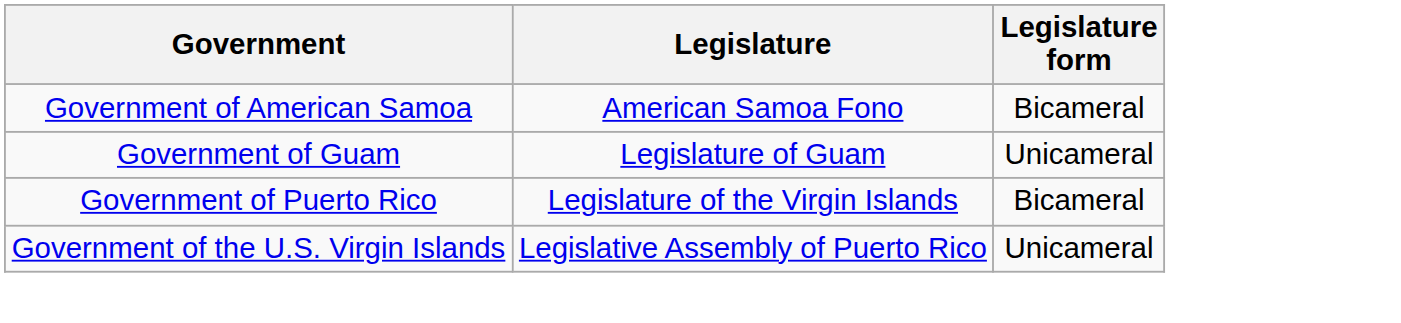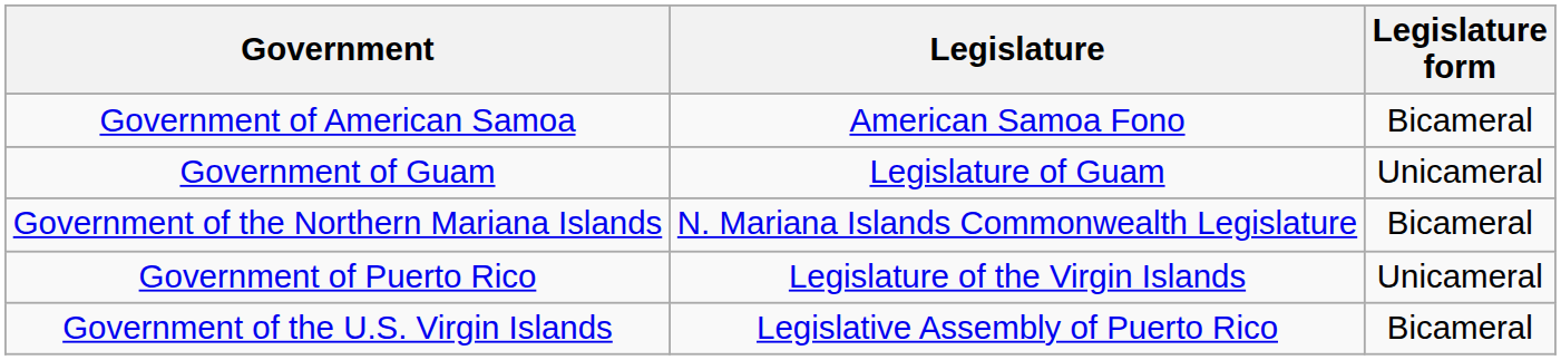+ row: Government of the Northern Mariana Islands | N. Mariana Islands Commonwealth Legislature | Bicameral
Government of Puerto Rico | Legislature form: Bicameral -> Unicameral
Government of the U.S. Virgin Islands | Legislature form: Unicameral -> Bicameral
